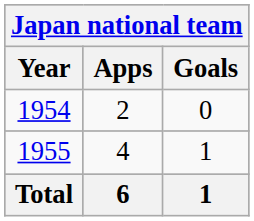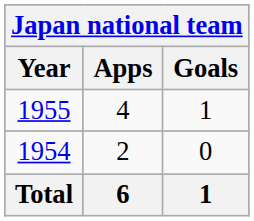rows swapped: 1954 <-> 1955
